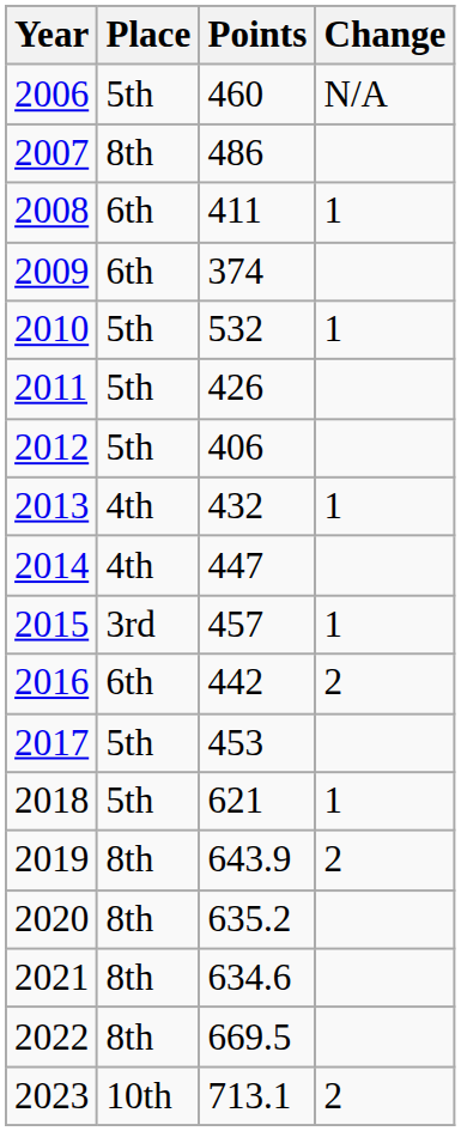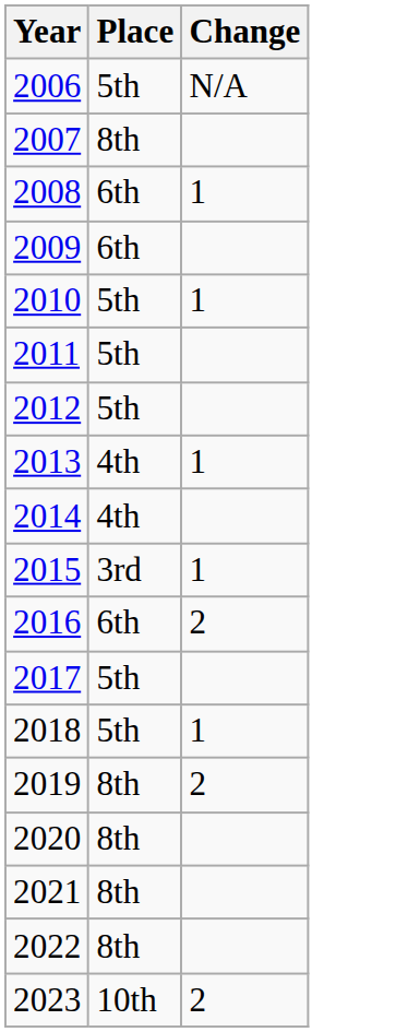- column: Points | 460 | 486 | 411 | 374 | 532 | 426 | 406 | 432 | 447 | 457 | 442 | 453 | 621 | 643.9 | 635.2 | 634.6 | 669.5 | 713.1
